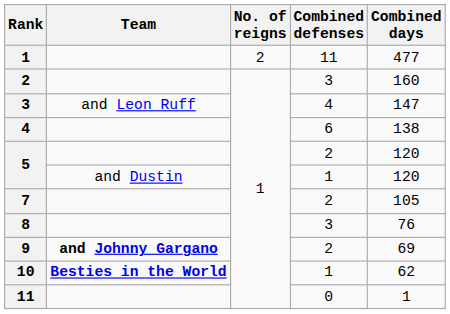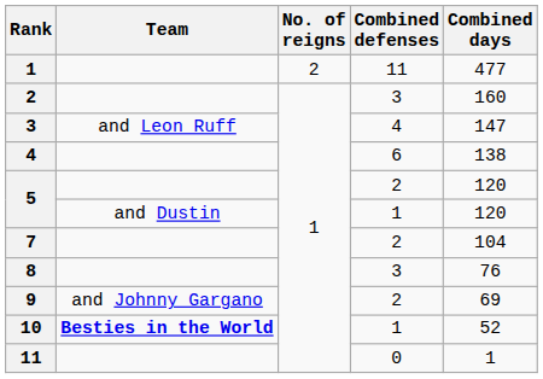7 | Combined days: 105 -> 104
9 | Team: bold -> normal
10 | Combined days: 62 -> 52
